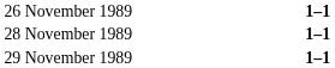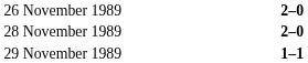26 November 1989 | column 3: 1–1 -> 2–0
28 November 1989 | column 3: 1–1 -> 2–0
